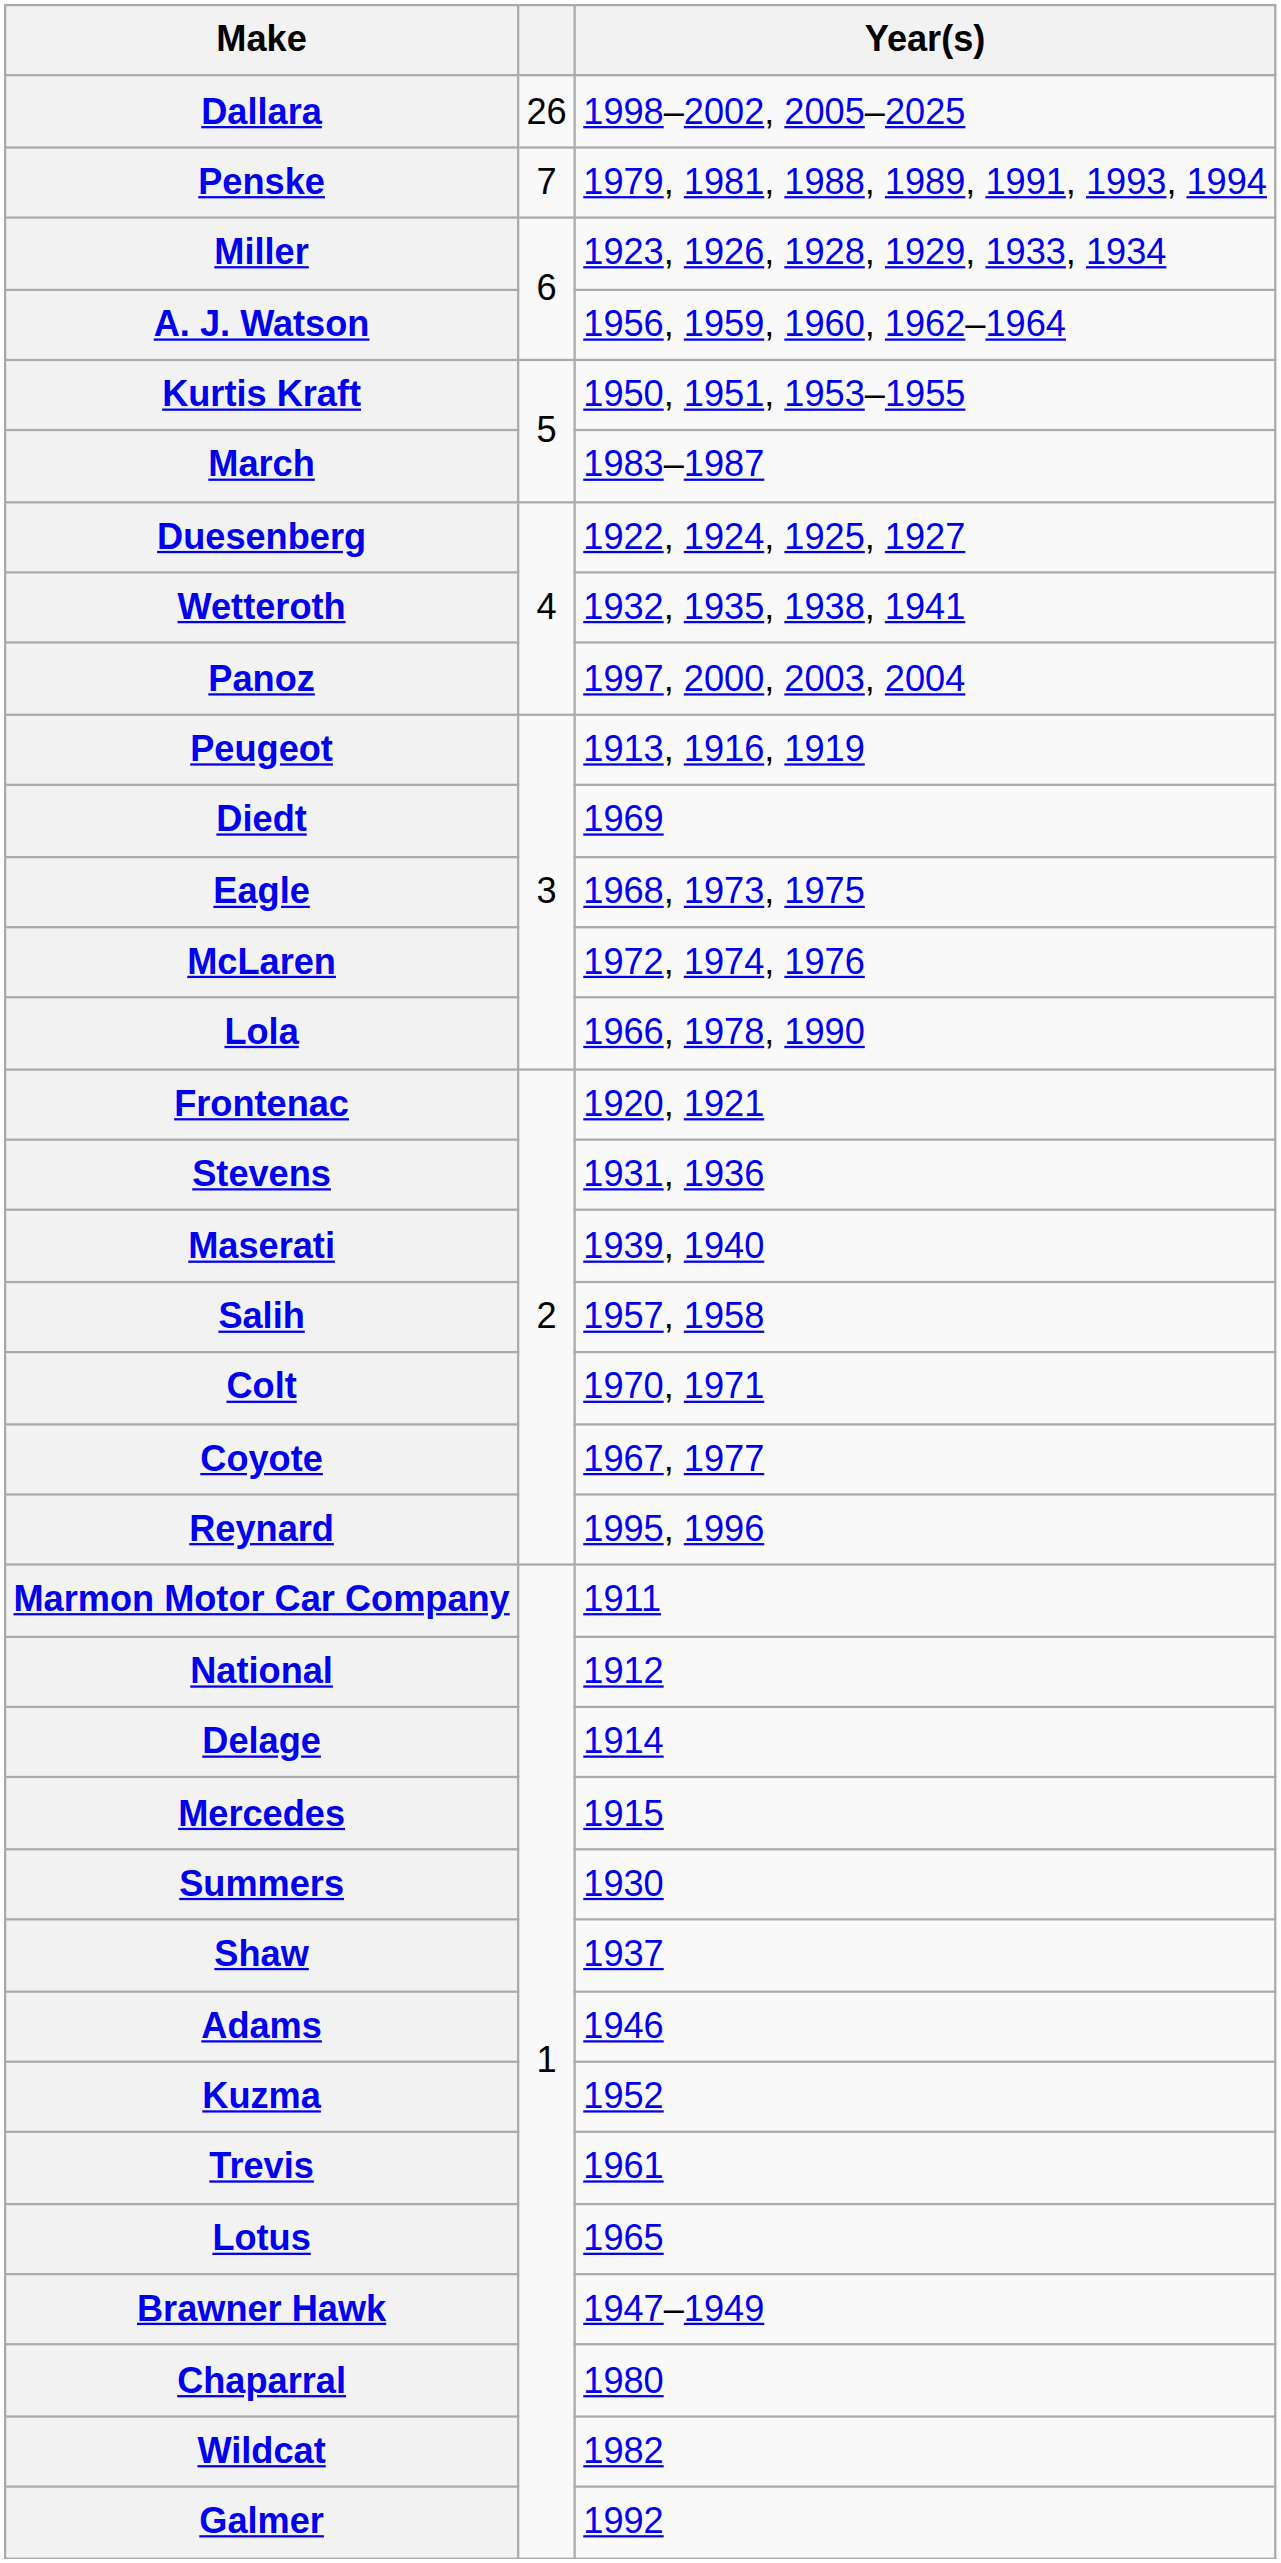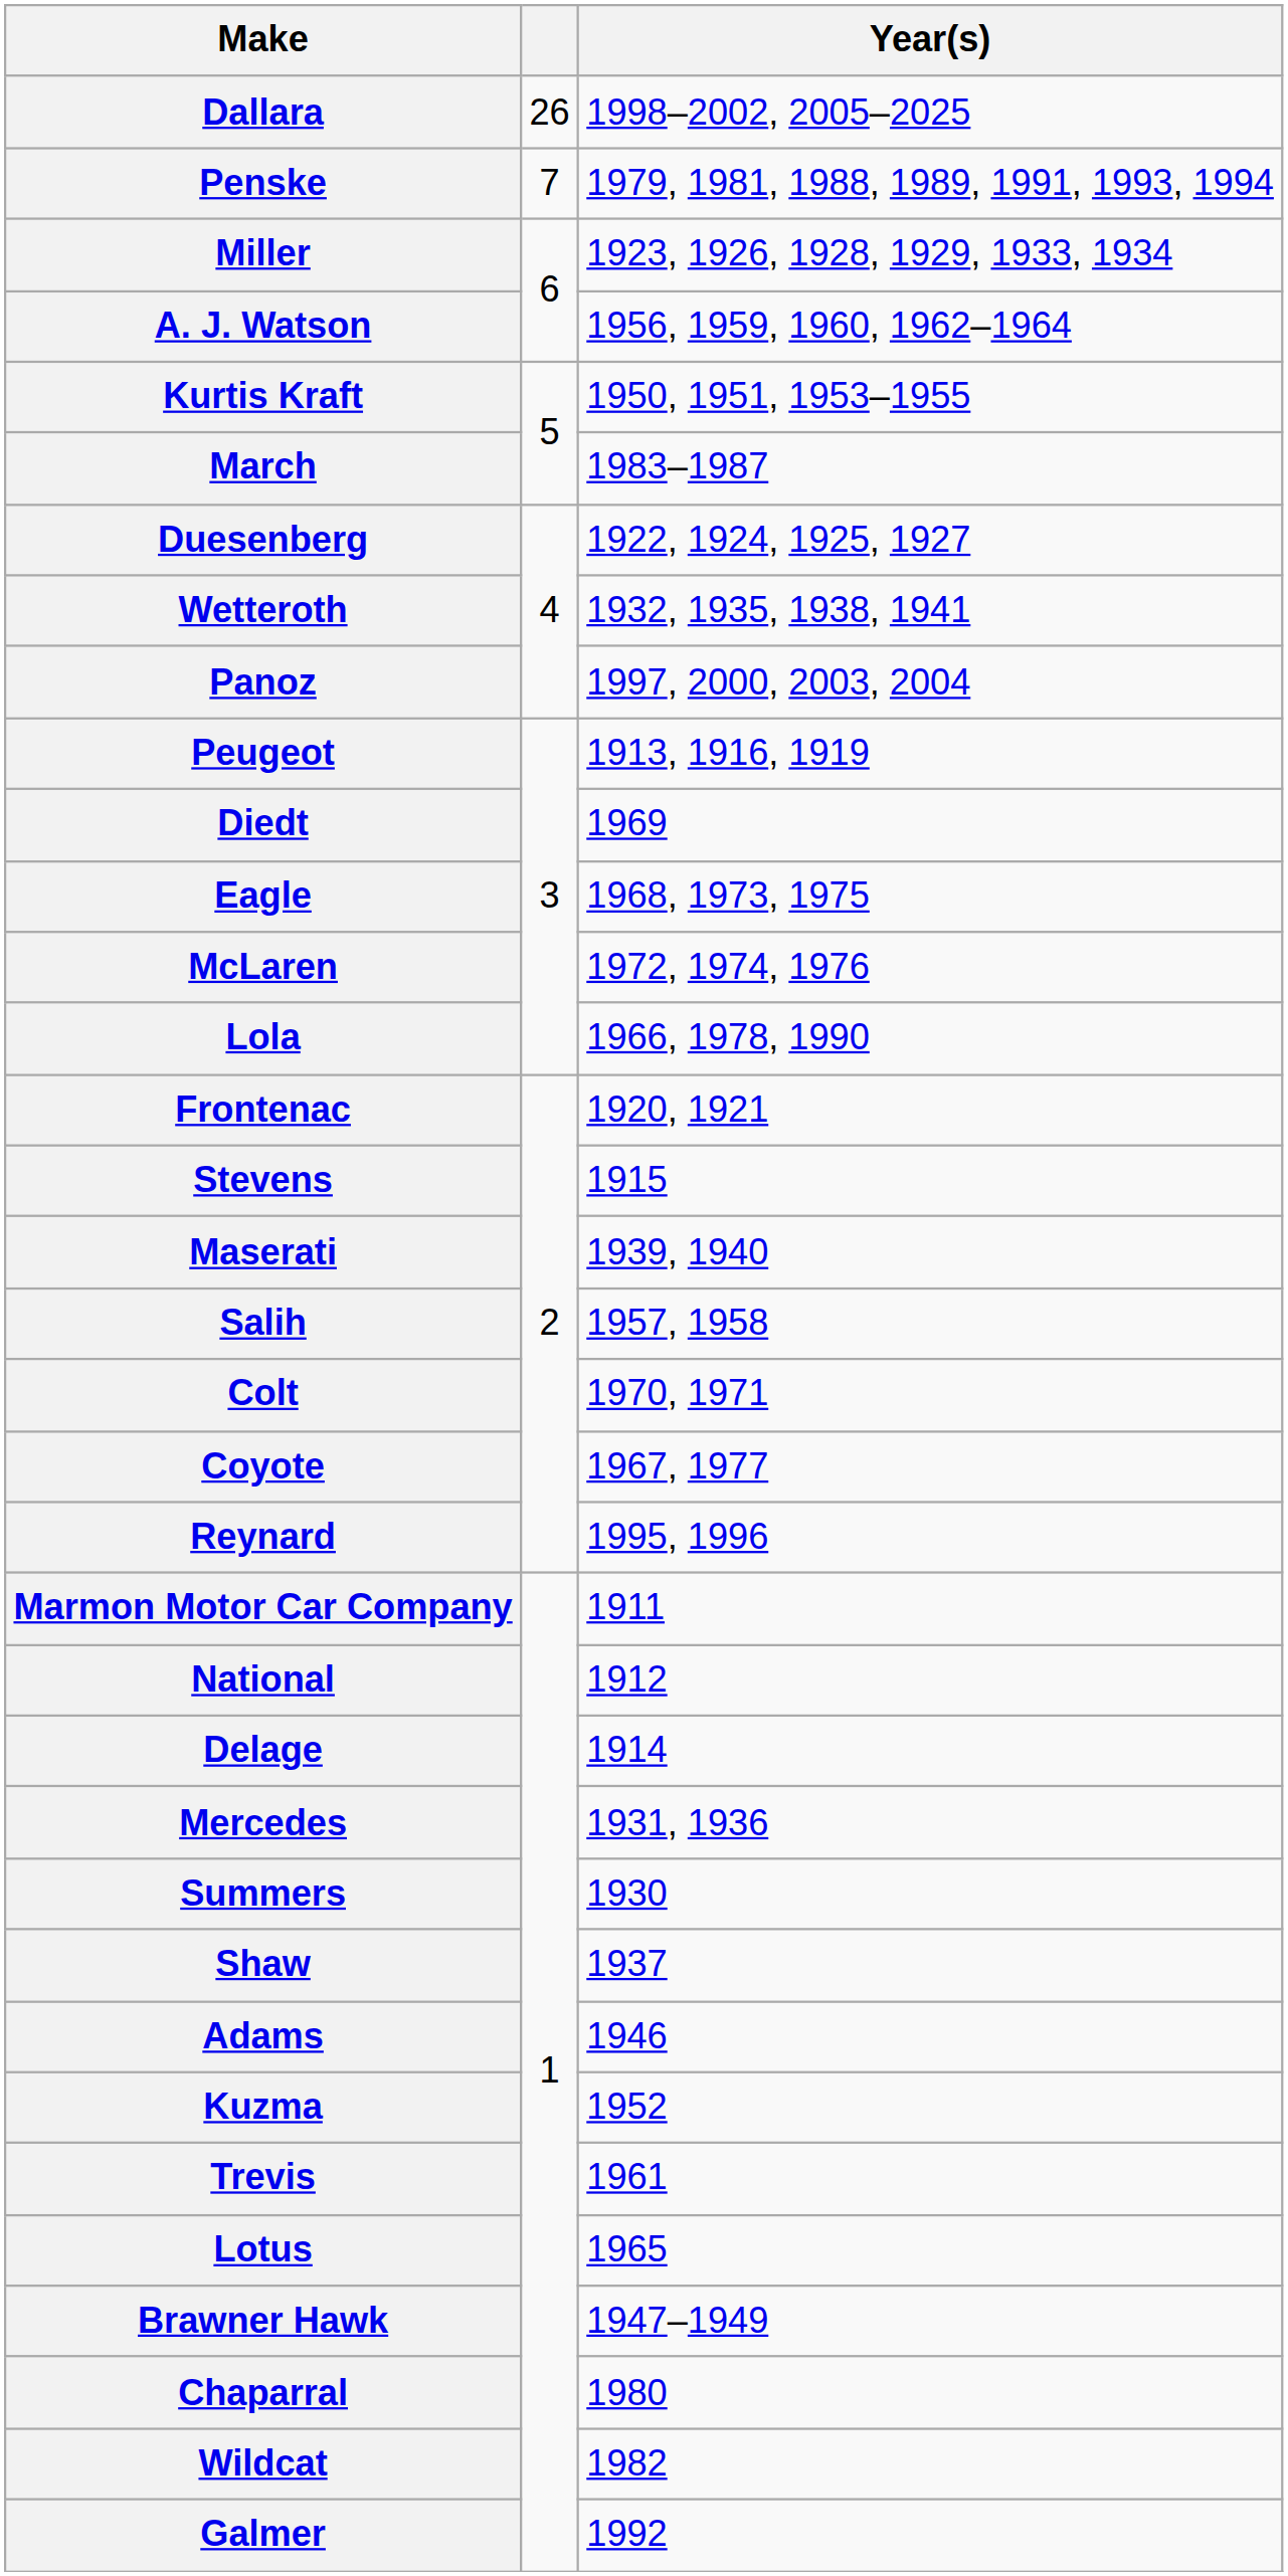Stevens | Year(s): 1931, 1936 -> 1915
Mercedes | Year(s): 1915 -> 1931, 1936
